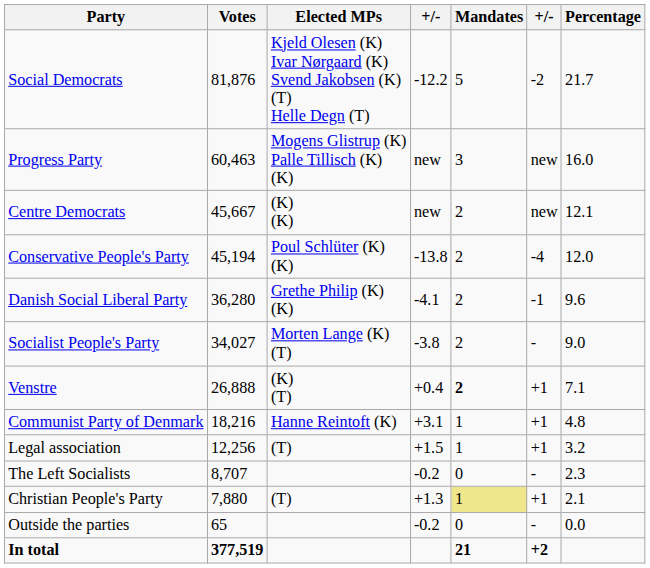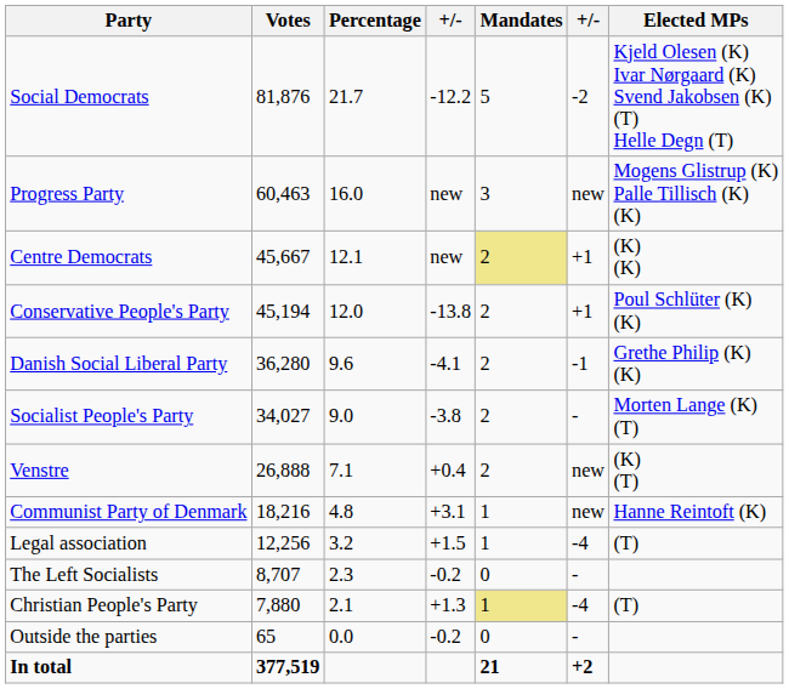columns swapped: Percentage <-> Elected MPs
Centre Democrats | Mandates: no background -> khaki background
Centre Democrats | column 6: new -> +1
Conservative People's Party | column 6: -4 -> +1
Venstre | Mandates: bold -> normal
Venstre | column 6: +1 -> new
Communist Party of Denmark | column 6: +1 -> new
Legal association | column 6: +1 -> -4
Christian People's Party | column 6: +1 -> -4
